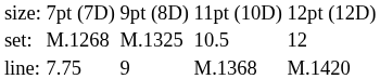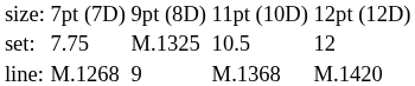set: | column 2: M.1268 -> 7.75
line: | column 2: 7.75 -> M.1268
